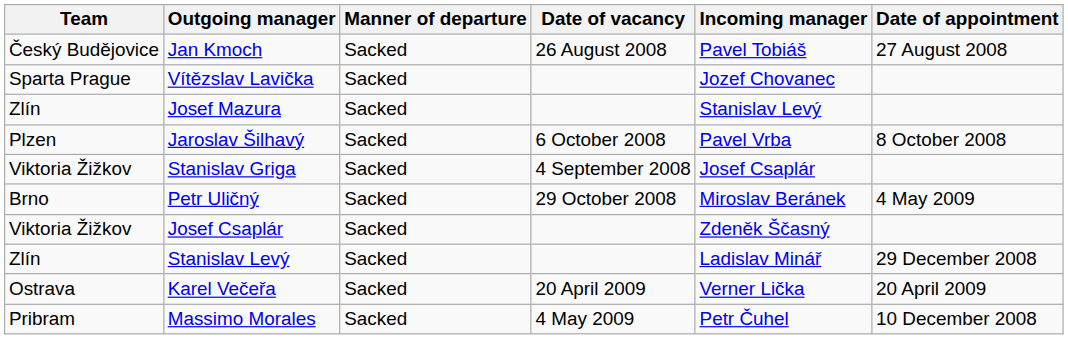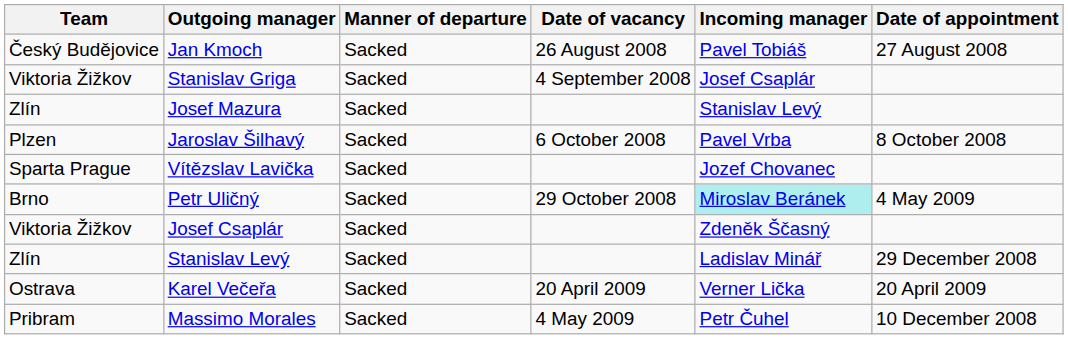rows swapped: Stanislav Griga <-> Vítězslav Lavička
Petr Uličný | Incoming manager: no background -> paleturquoise background
